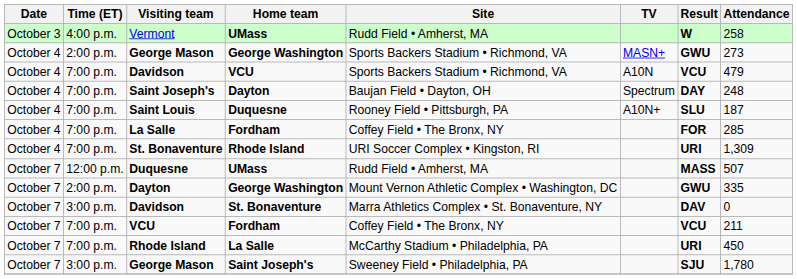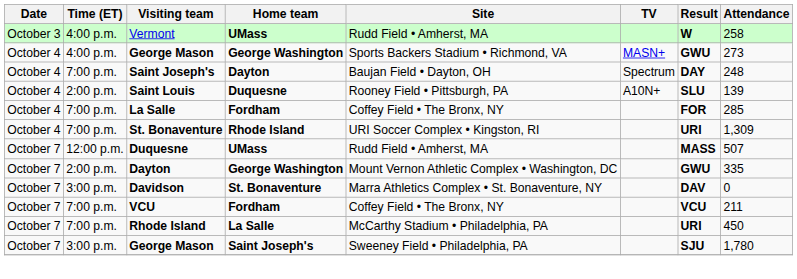George Mason / George Washington | Time (ET): 2:00 p.m. -> 4:00 p.m.
- row: October 4 | 7:00 p.m. | Davidson | VCU | Sports Backers Stadium • Richmond, VA | A10N | VCU | 479
Saint Louis | Time (ET): 7:00 p.m. -> 2:00 p.m.
Saint Louis | Attendance: 187 -> 139
